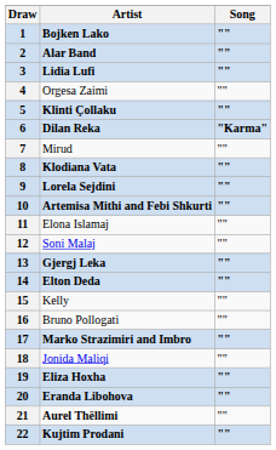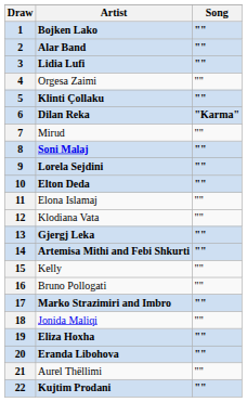8 | Artist: Klodiana Vata -> Soni Malaj
10 | Artist: Artemisa Mithi and Febi Shkurti -> Elton Deda
12 | Artist: Soni Malaj -> Klodiana Vata
14 | Artist: Elton Deda -> Artemisa Mithi and Febi Shkurti
21 | Artist: bold -> normal
